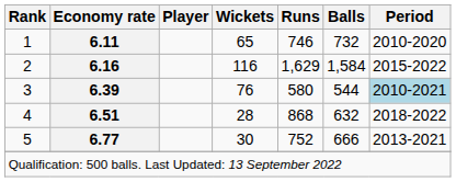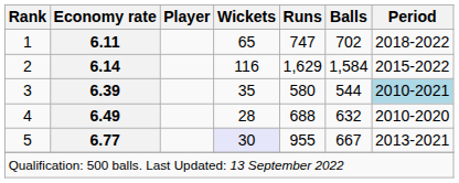1 | Runs: 746 -> 747
1 | Balls: 732 -> 702
1 | Period: 2010-2020 -> 2018-2022
2 | Economy rate: 6.16 -> 6.14
3 | Wickets: 76 -> 35
4 | Economy rate: 6.51 -> 6.49
4 | Runs: 868 -> 688
4 | Period: 2018-2022 -> 2010-2020
5 | Wickets: no background -> lavender background
5 | Runs: 752 -> 955
5 | Balls: 666 -> 667
